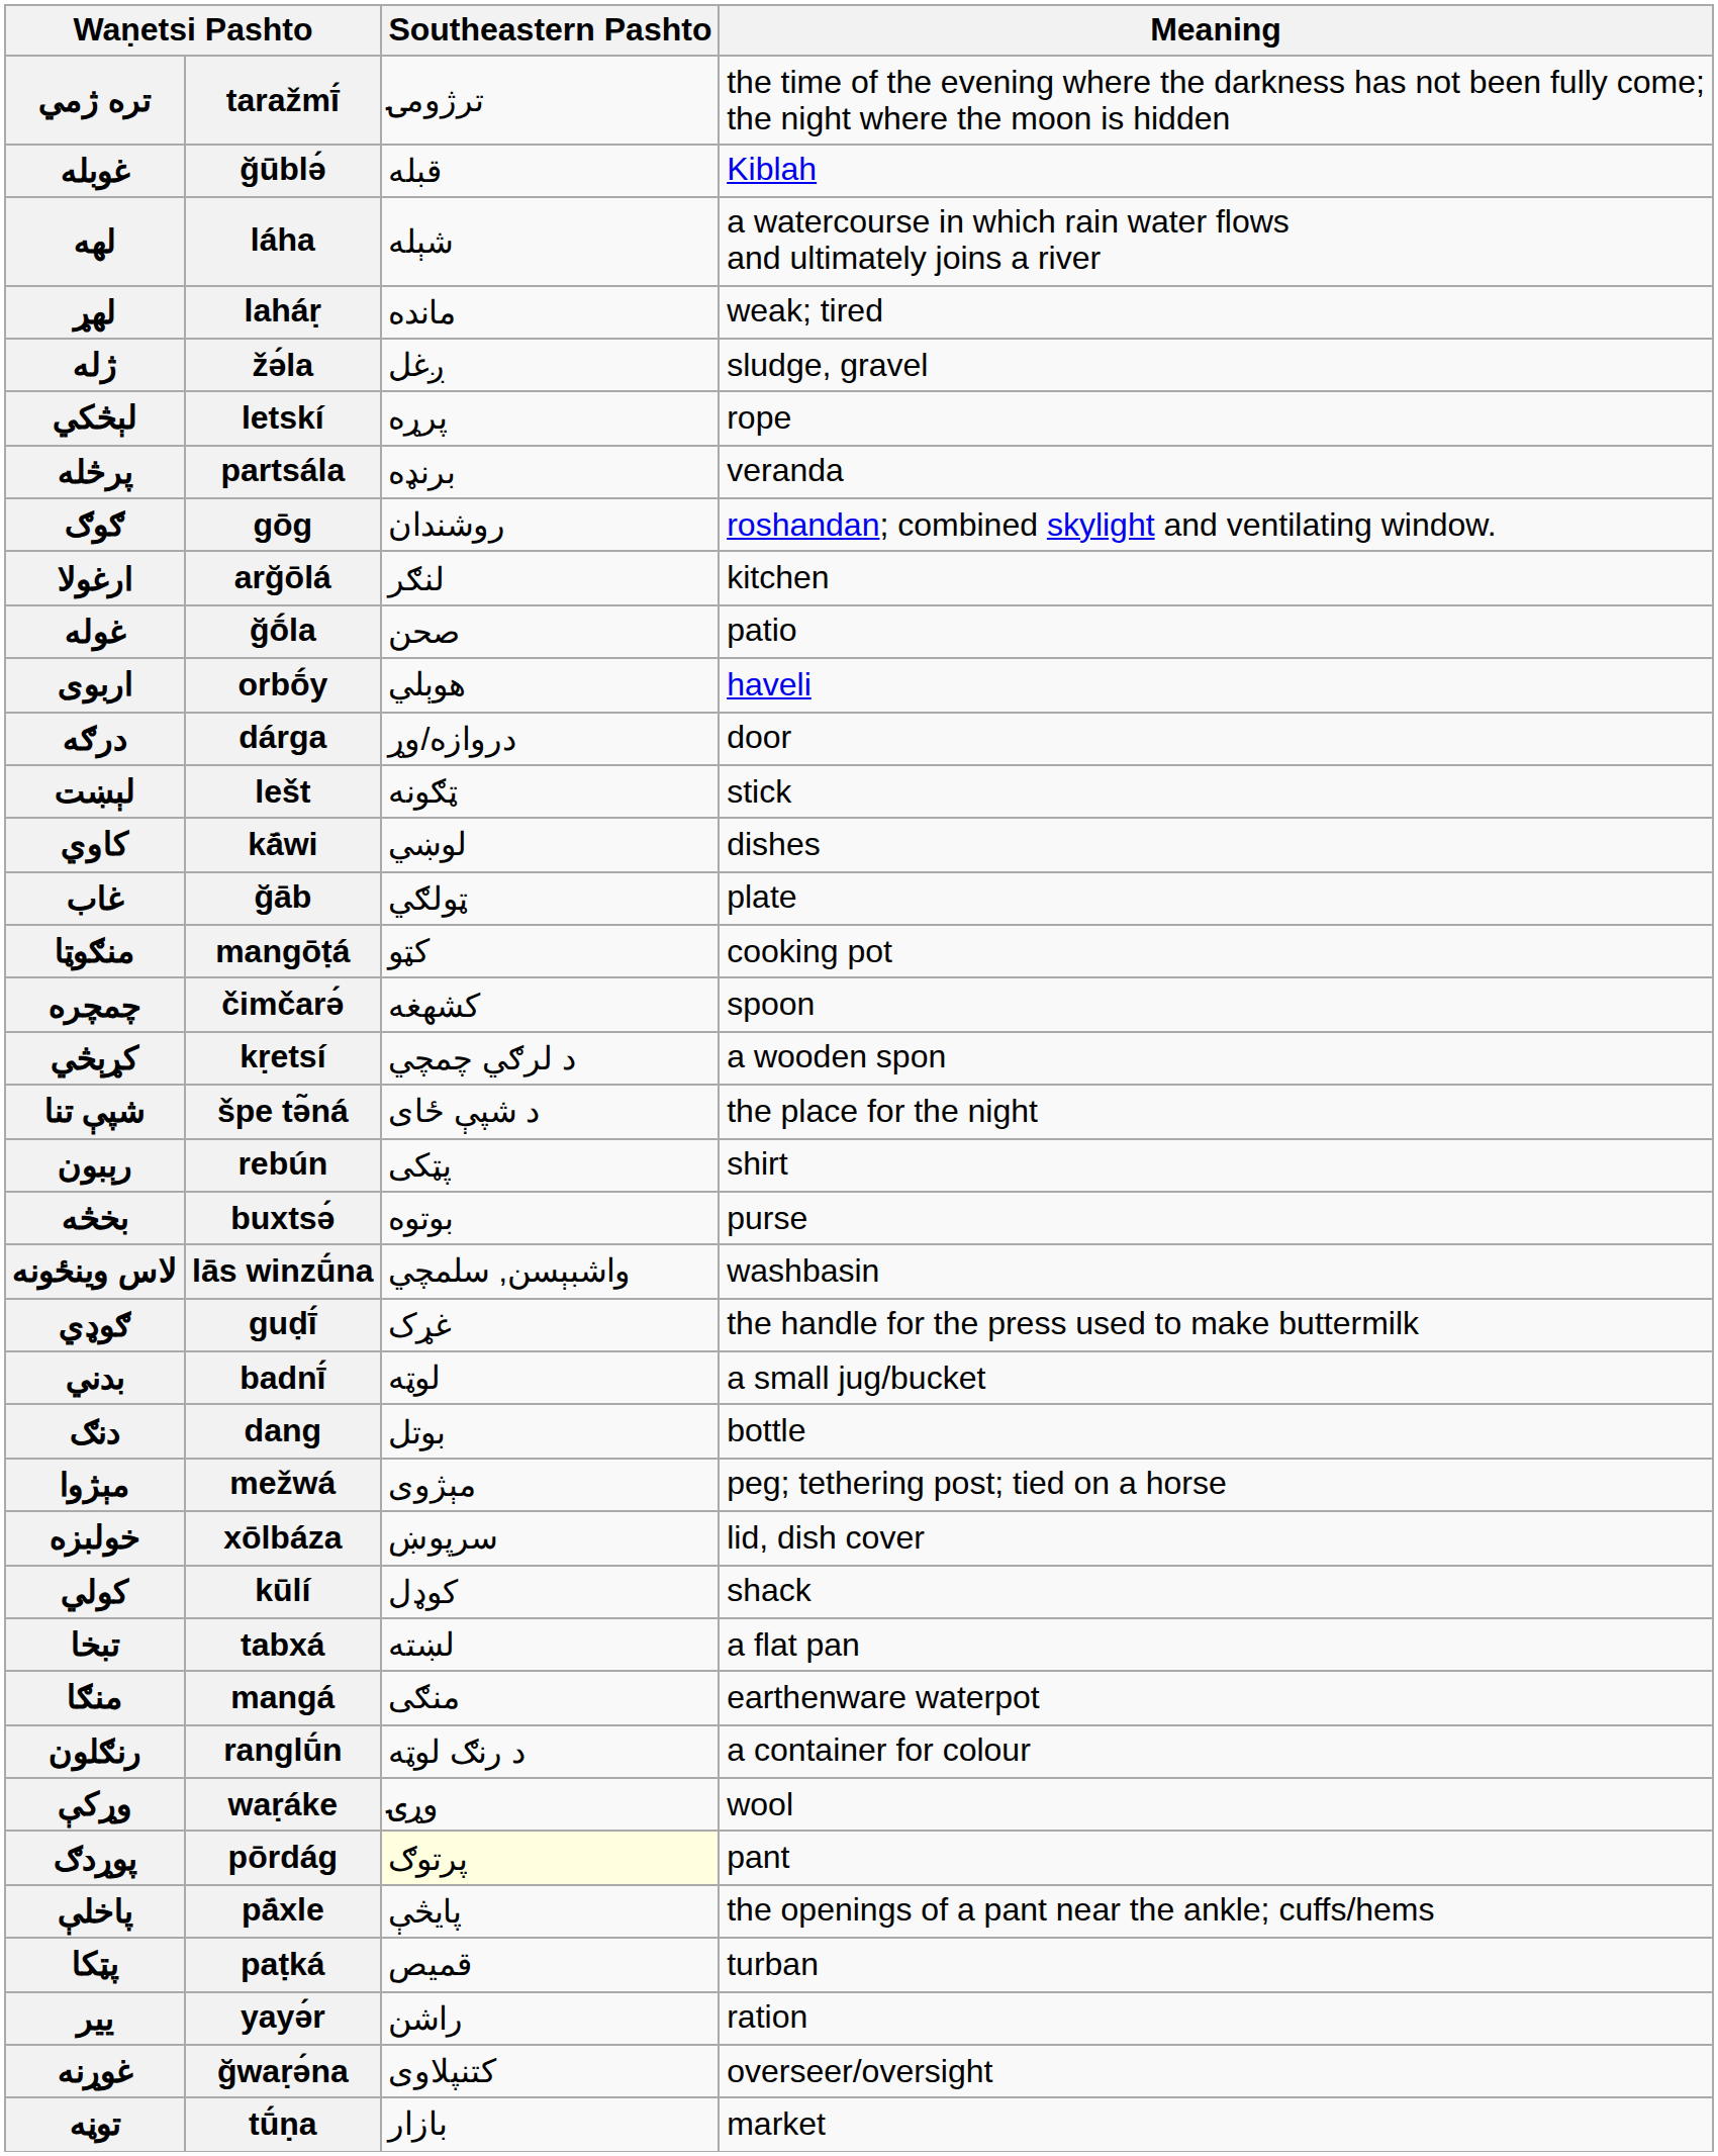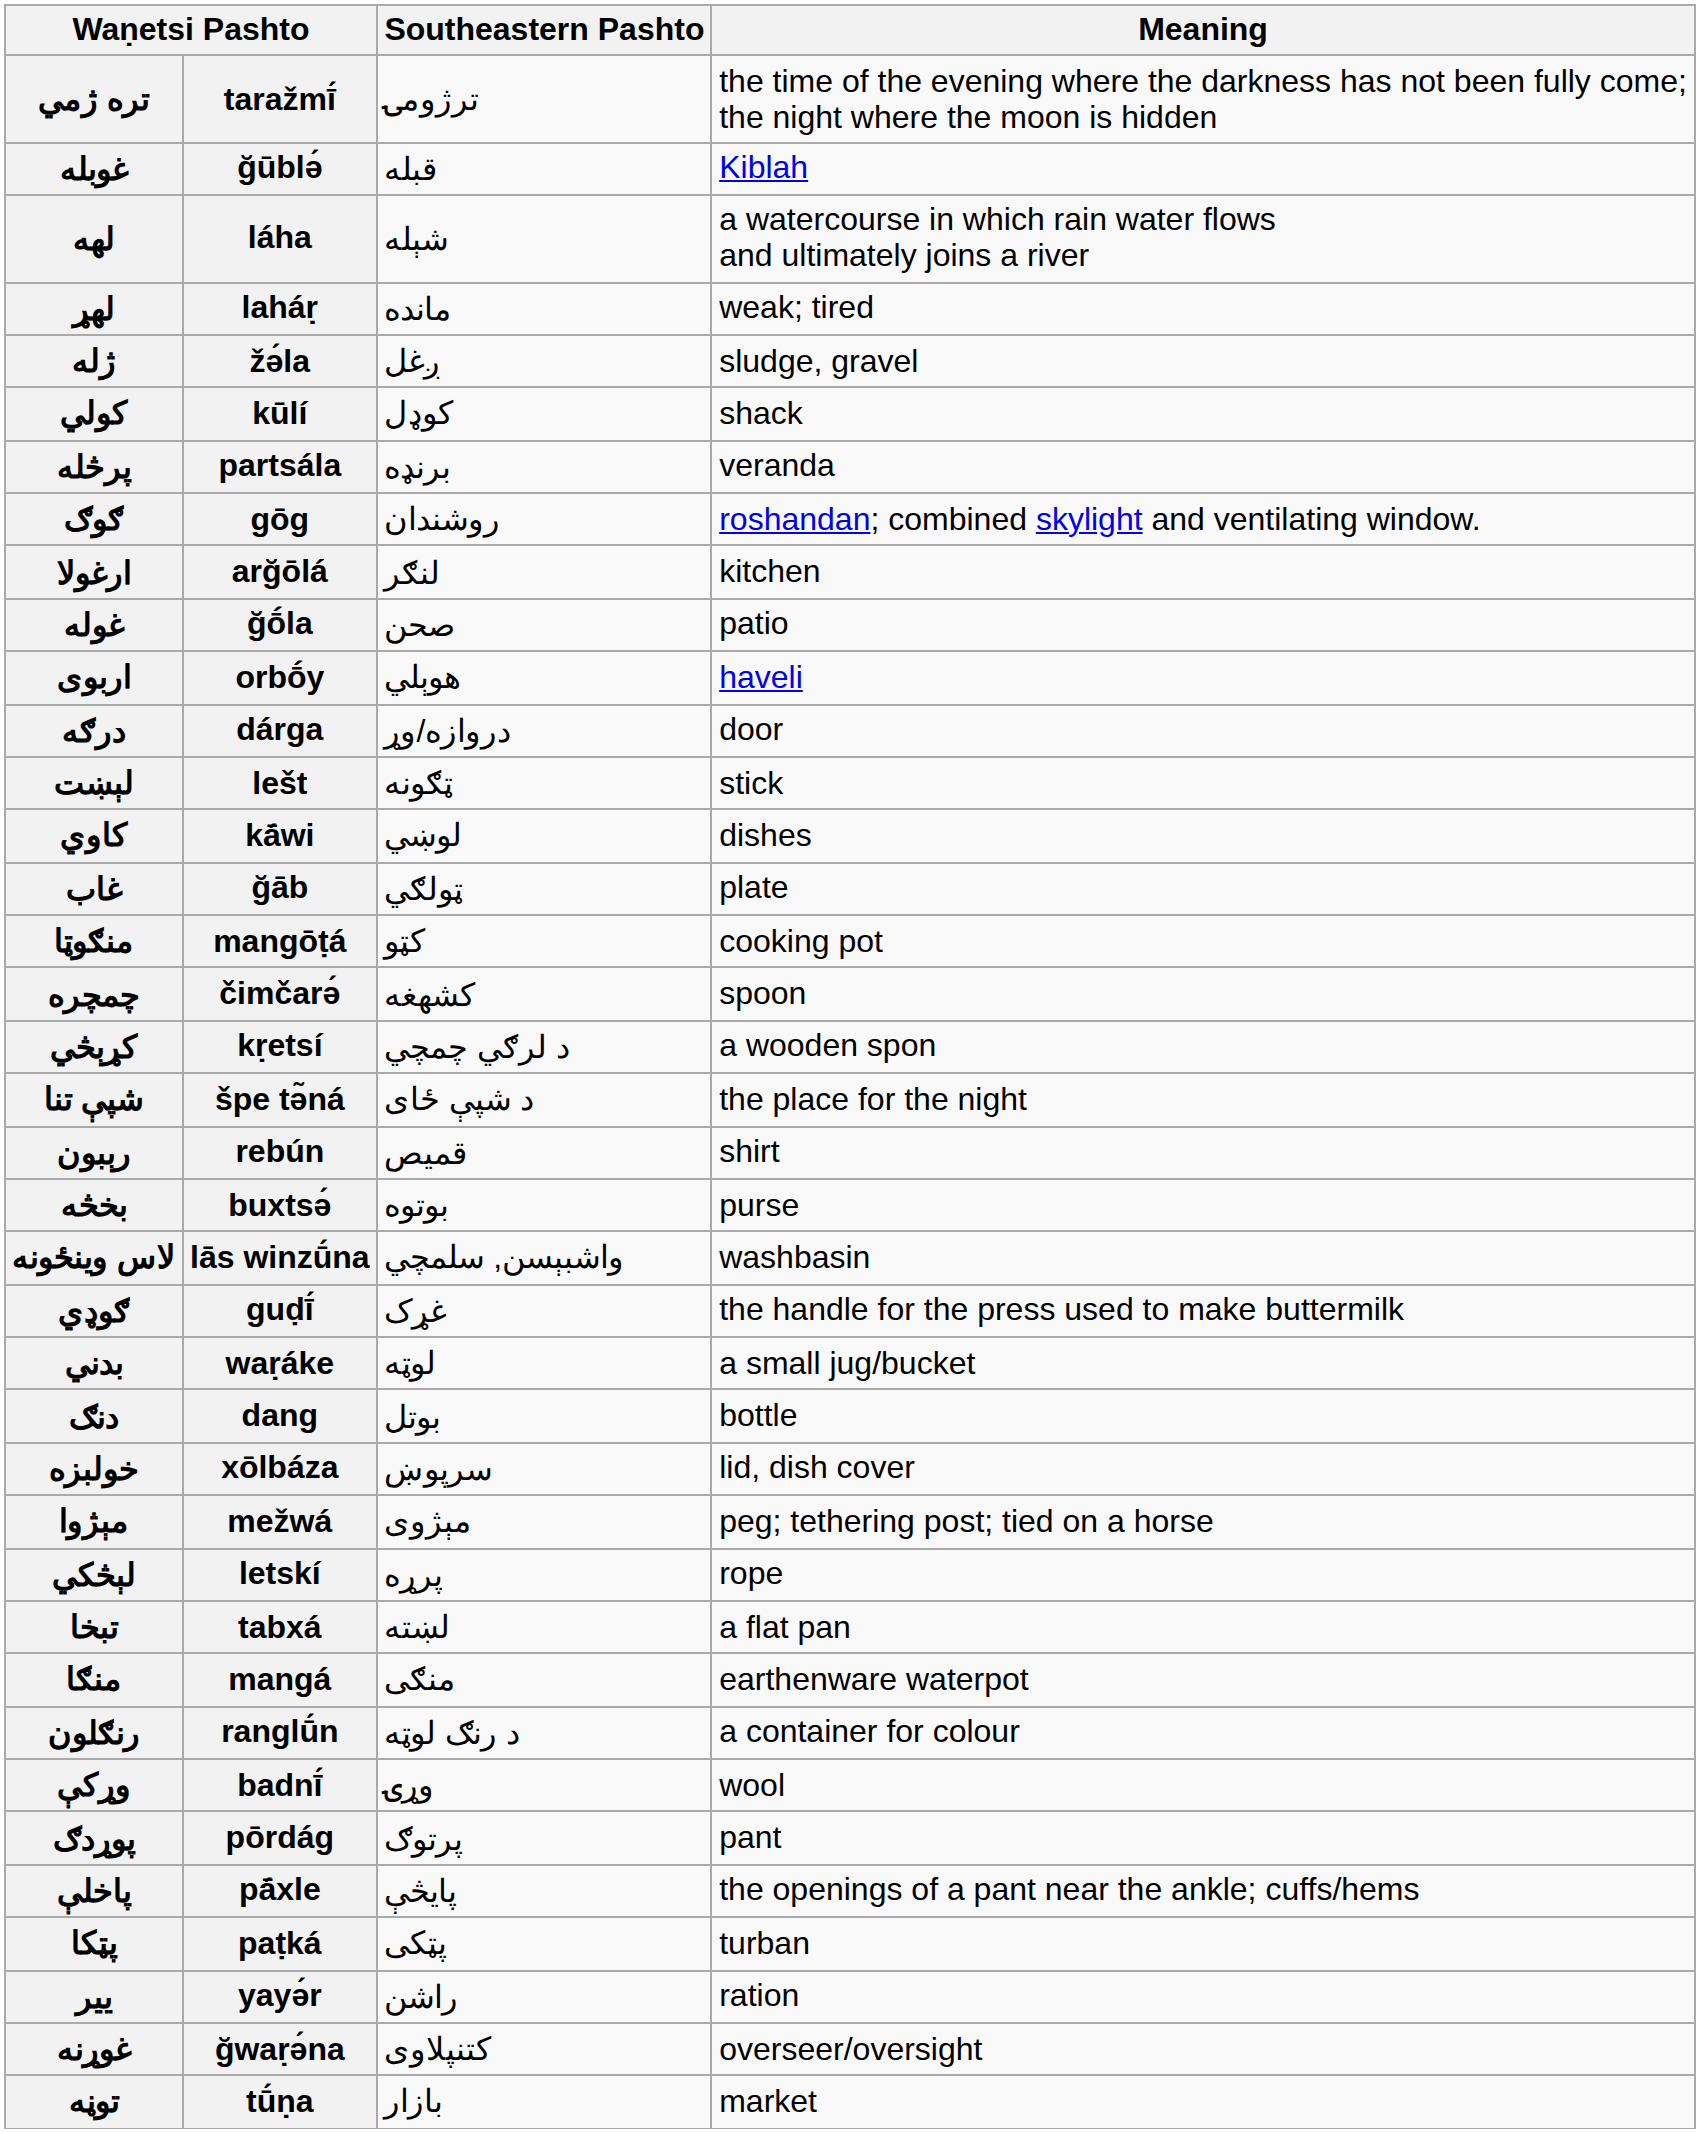rows swapped: کولي <-> لېڅکي
رېبون | Southeastern Pashto: پټکی -> قميص
بدني | column 2: badnī́ -> waṛáke
rows swapped: مېژوا <-> خولبزه
وړکې | column 2: waṛáke -> badnī́
پوړدګ | Southeastern Pashto: lightyellow background -> no background
پټکا | Southeastern Pashto: قميص -> پټکی
